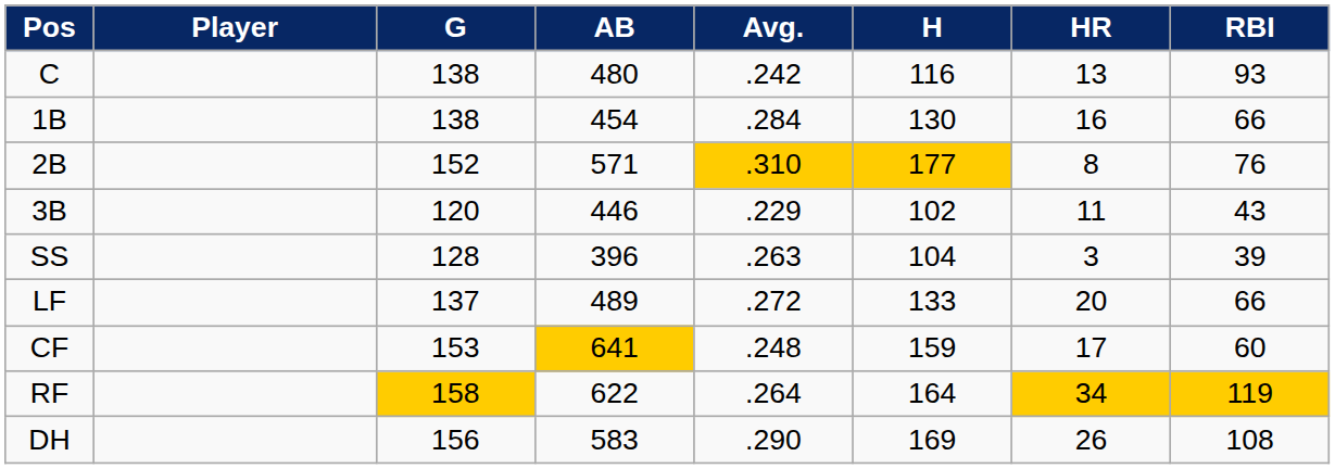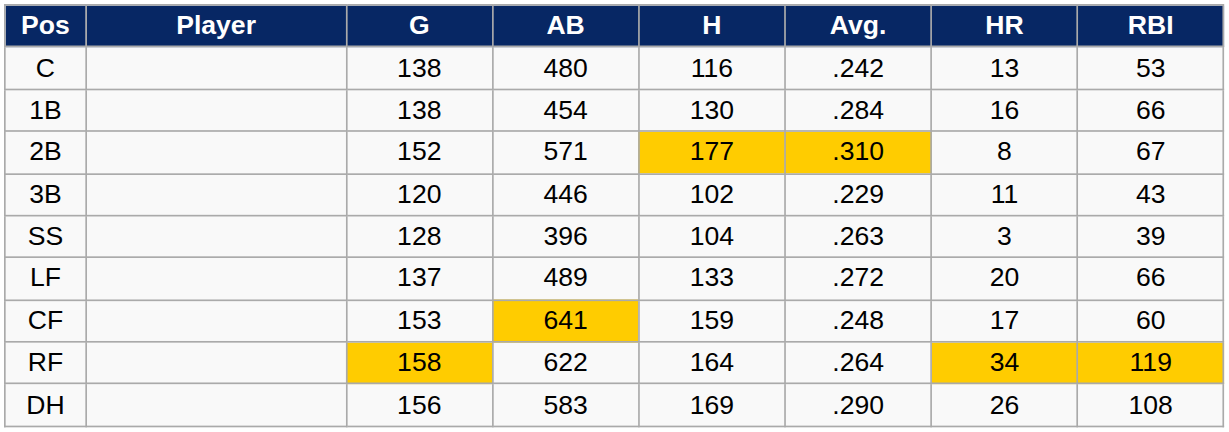columns swapped: H <-> Avg.
C | RBI: 93 -> 53
2B | RBI: 76 -> 67
